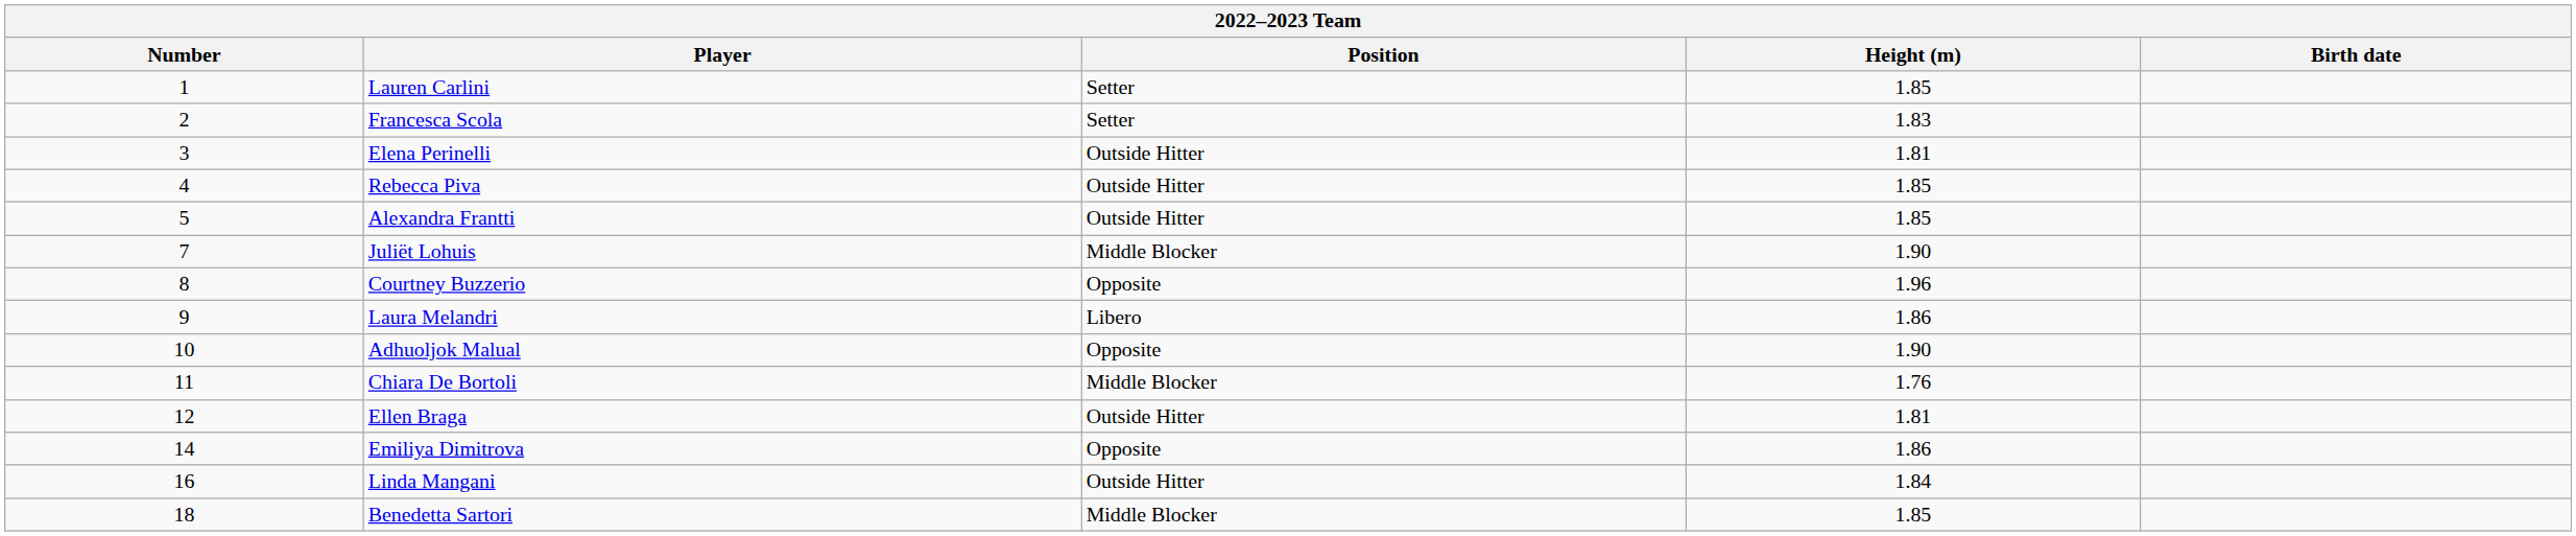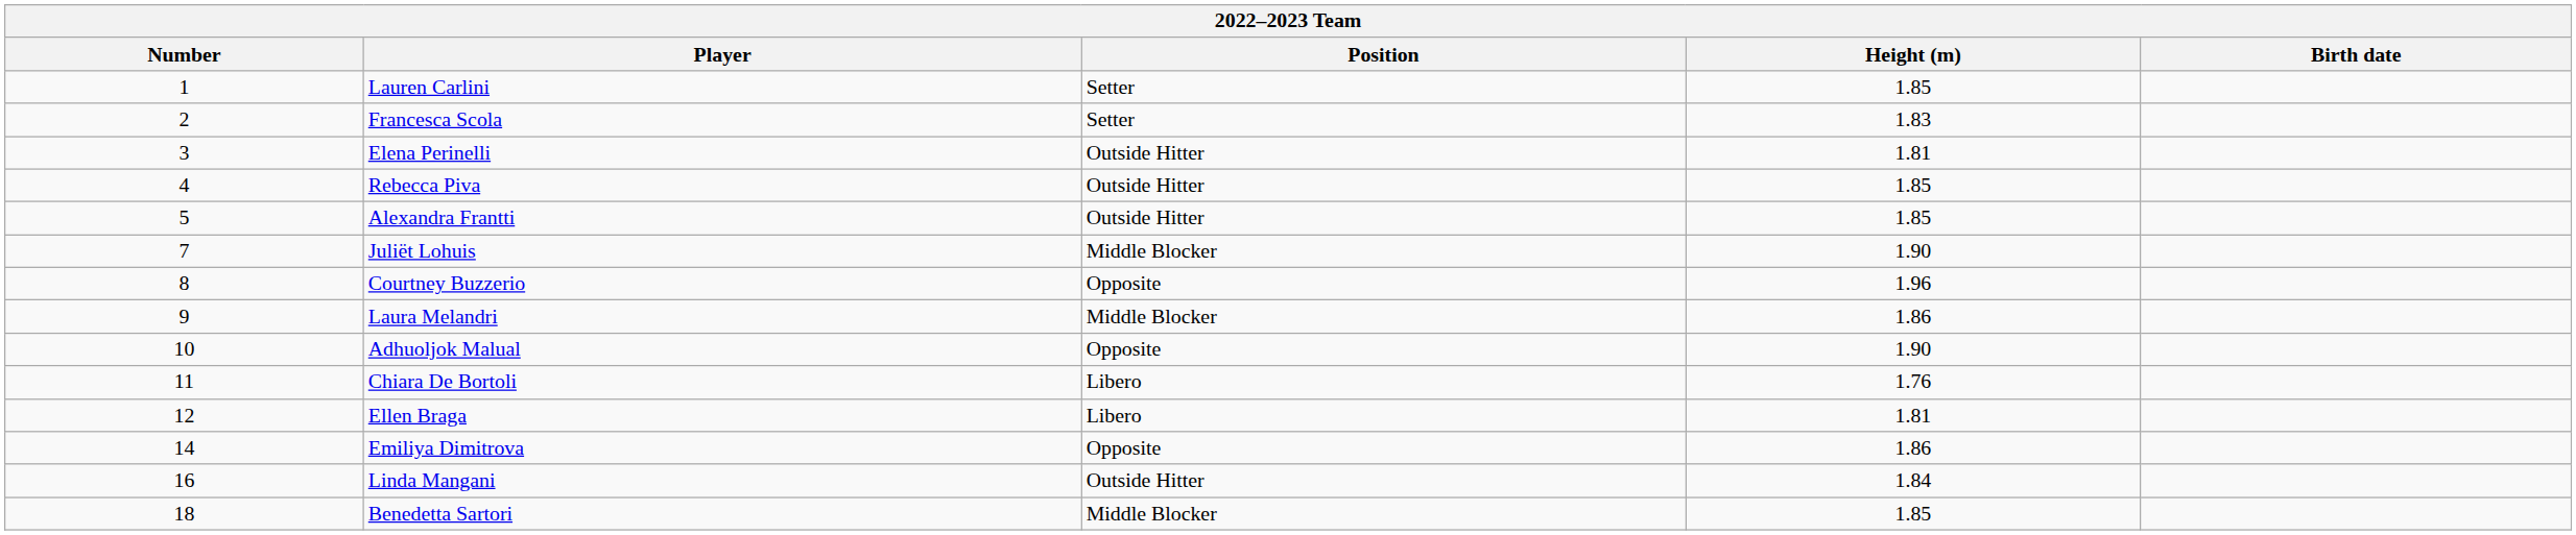Laura Melandri | Position: Libero -> Middle Blocker
Chiara De Bortoli | Position: Middle Blocker -> Libero
Ellen Braga | Position: Outside Hitter -> Libero
